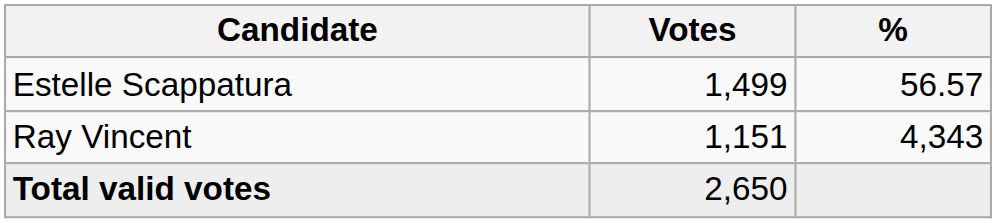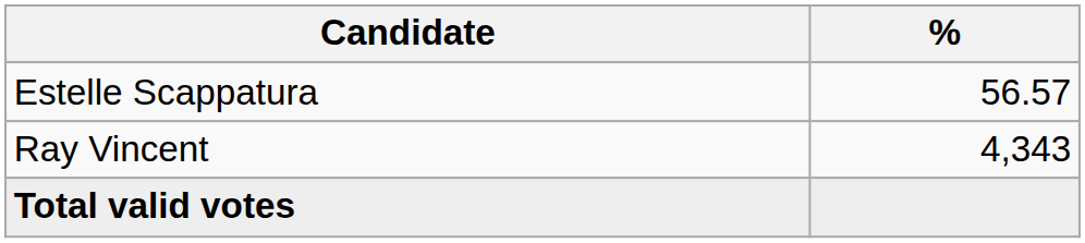- column: Votes | 1,499 | 1,151 | 2,650
